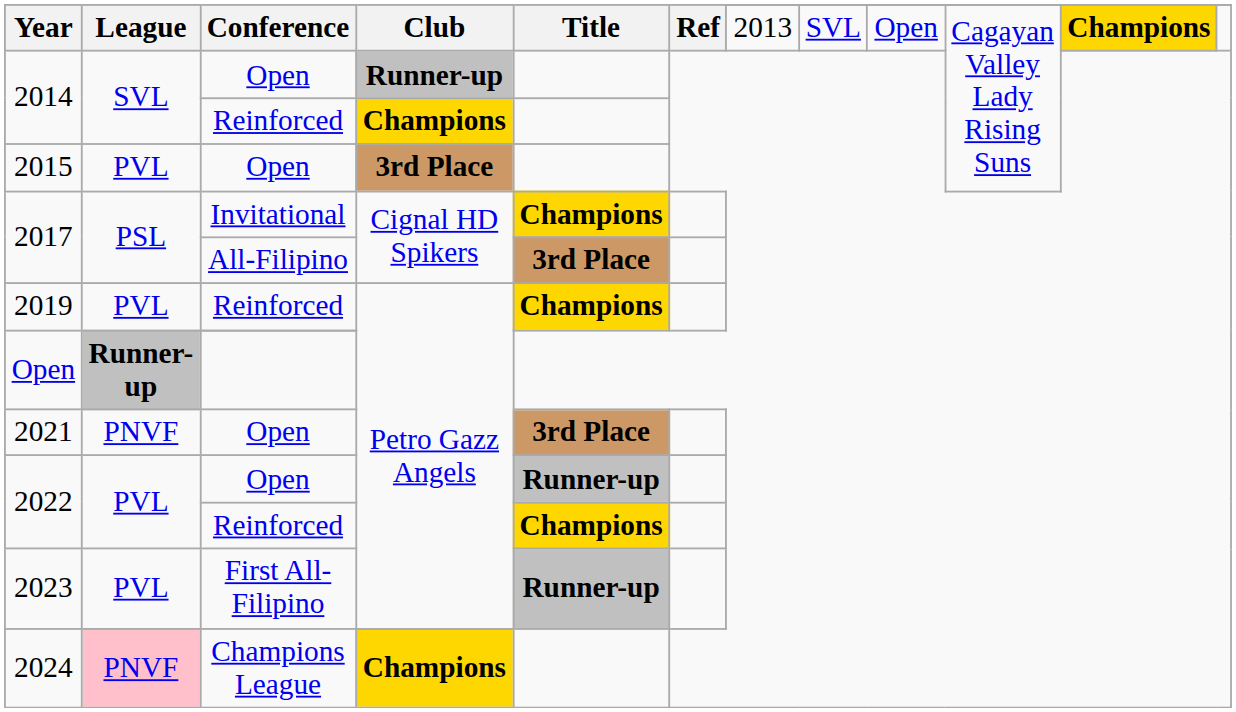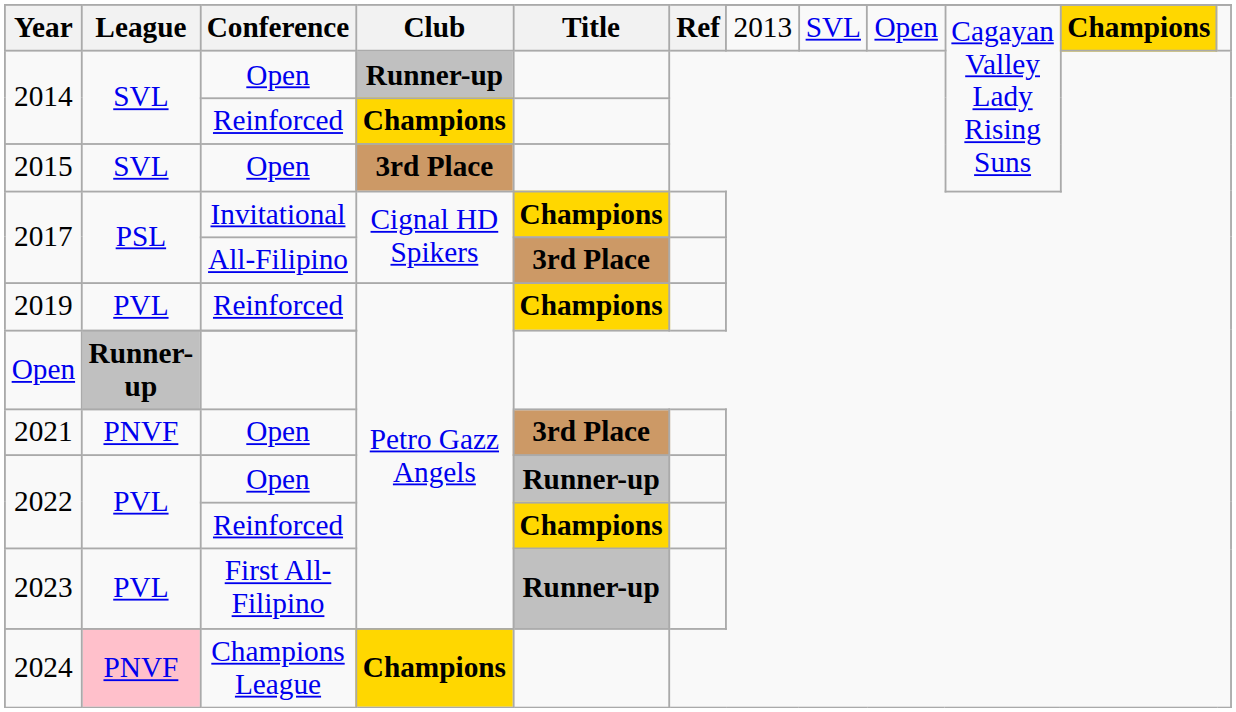2015 | League: PVL -> SVL
